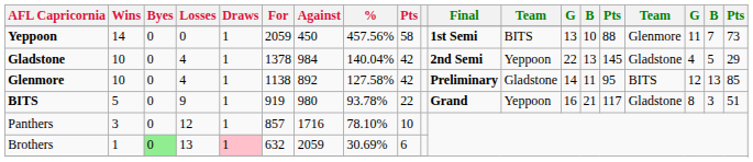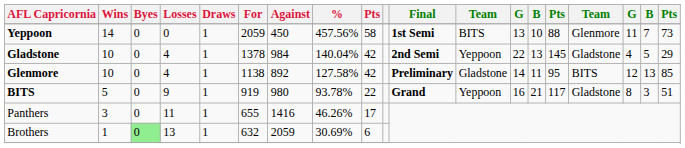Panthers | Losses: 12 -> 11
Panthers | For: 857 -> 655
Panthers | Against: 1716 -> 1416
Panthers | %: 78.10% -> 46.26%
Panthers | column 9: 10 -> 17
Brothers | Draws: pink background -> no background
